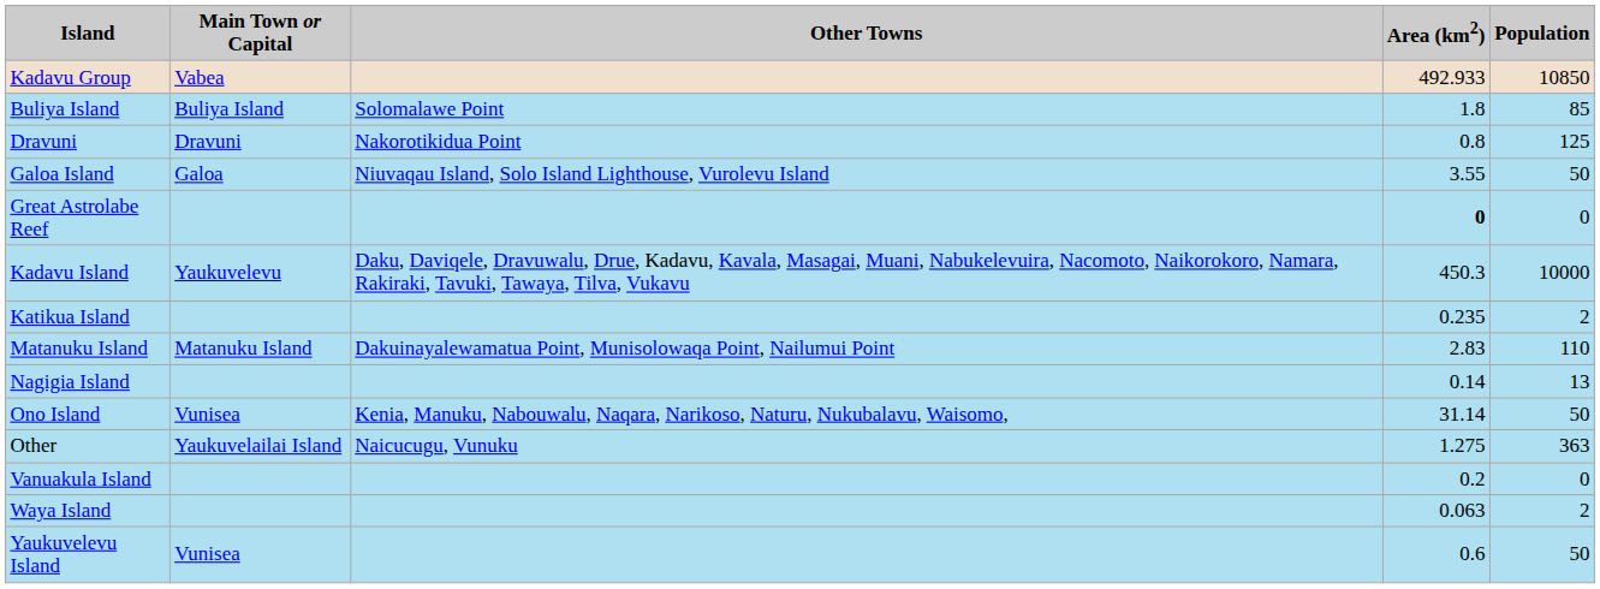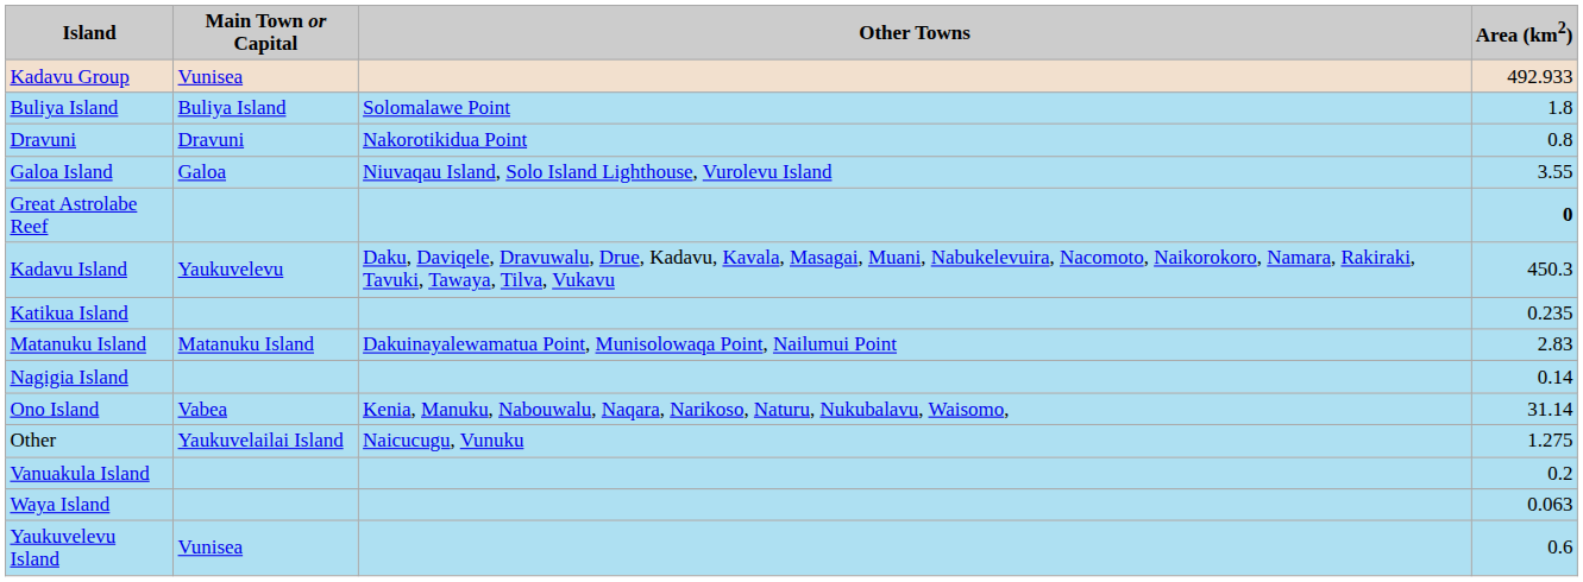- column: Population | 10850 | 85 | 125 | 50 | 0 | 10000 | 2 | 110 | 13 | 50 | 363 | 0 | 2 | 50
Kadavu Group | Main Town or Capital: Vabea -> Vunisea
Ono Island | Main Town or Capital: Vunisea -> Vabea
